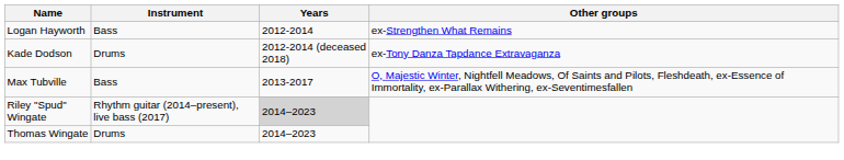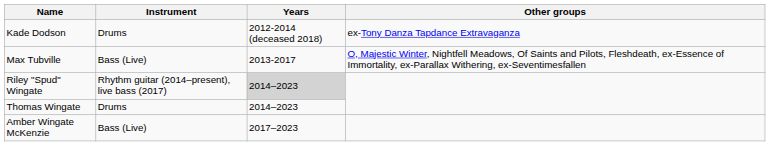- row: Logan Hayworth | Bass | 2012-2014 | ex-Strengthen What Remains
Max Tubville | Instrument: Bass -> Bass (Live)
+ row: Amber Wingate McKenzie | Bass (Live) | 2017–2023
